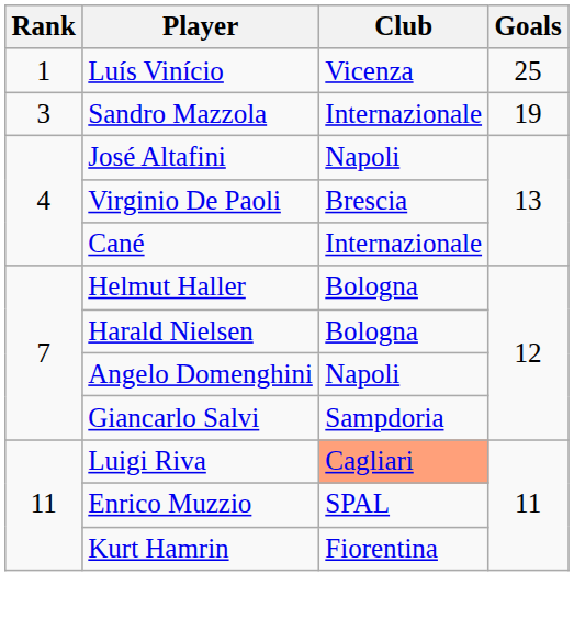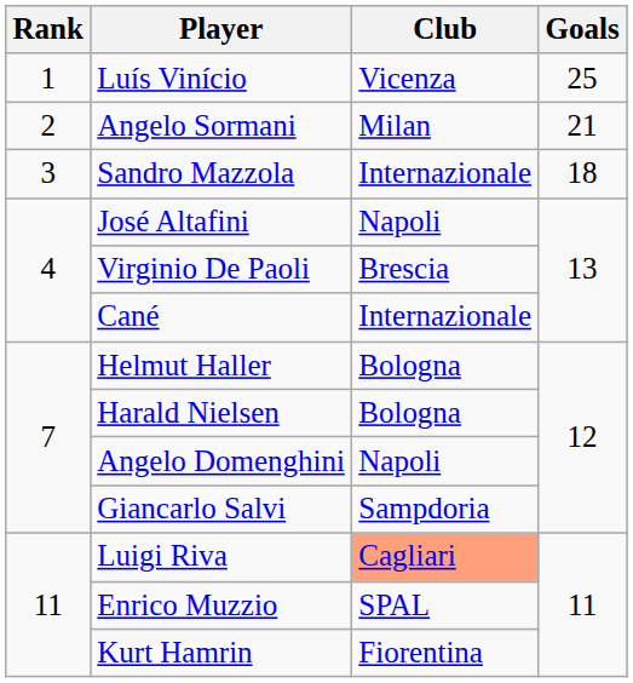+ row: 2 | Angelo Sormani | Milan | 21
Sandro Mazzola | Goals: 19 -> 18
